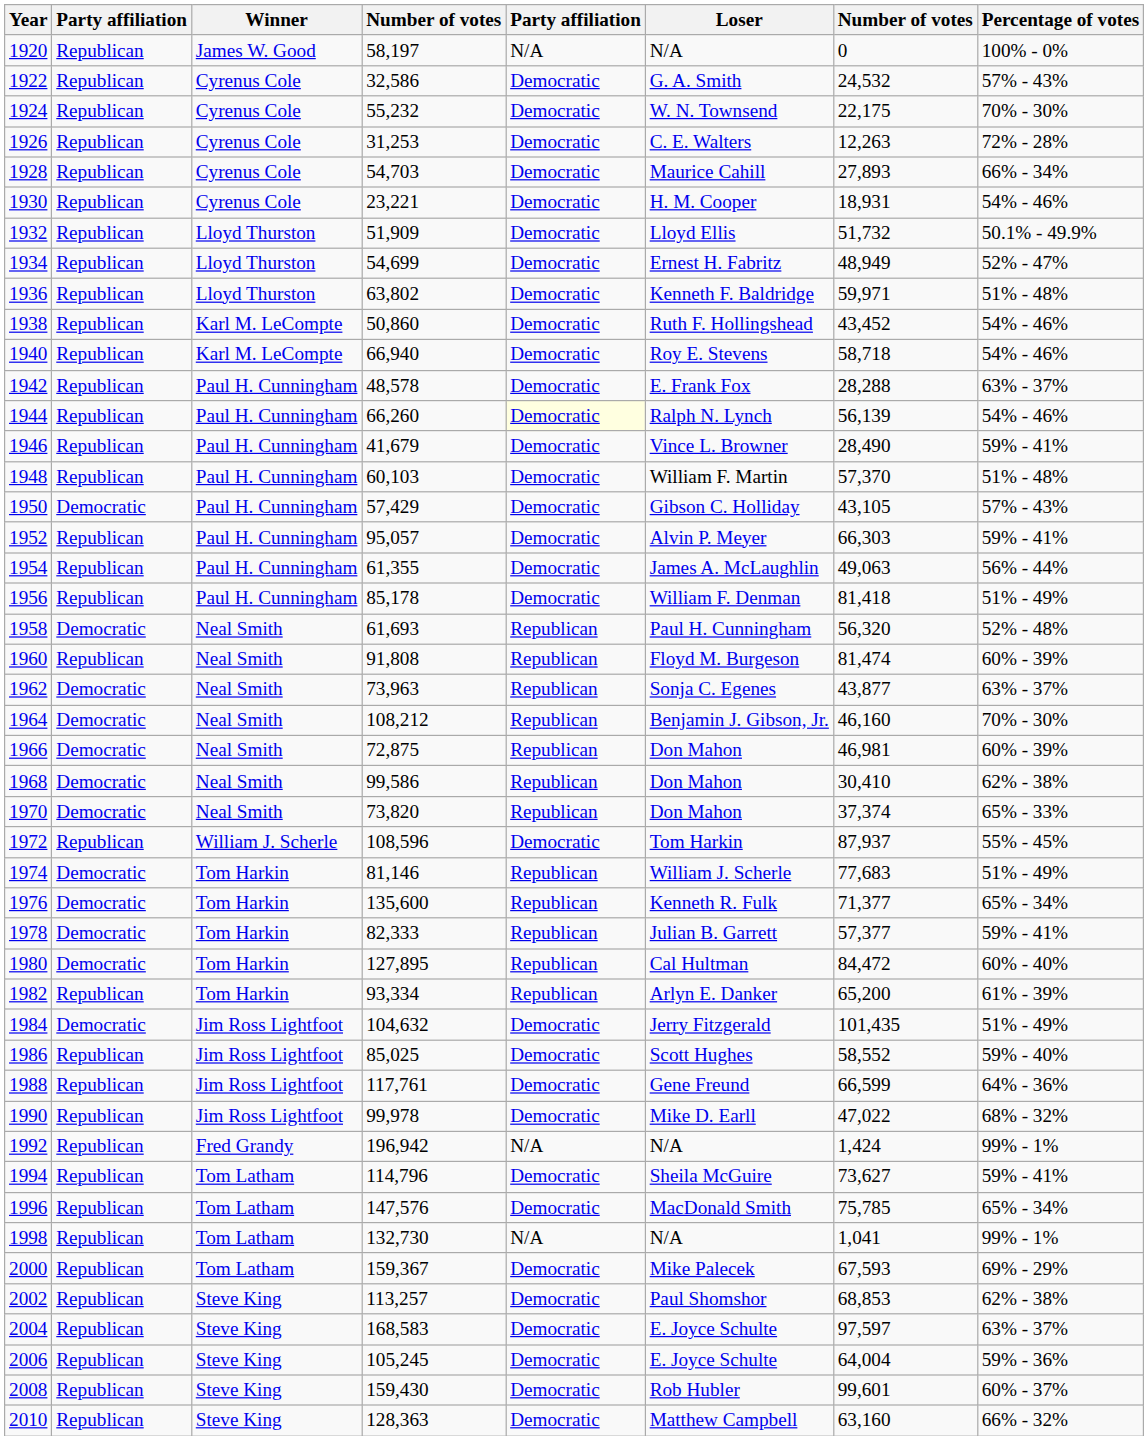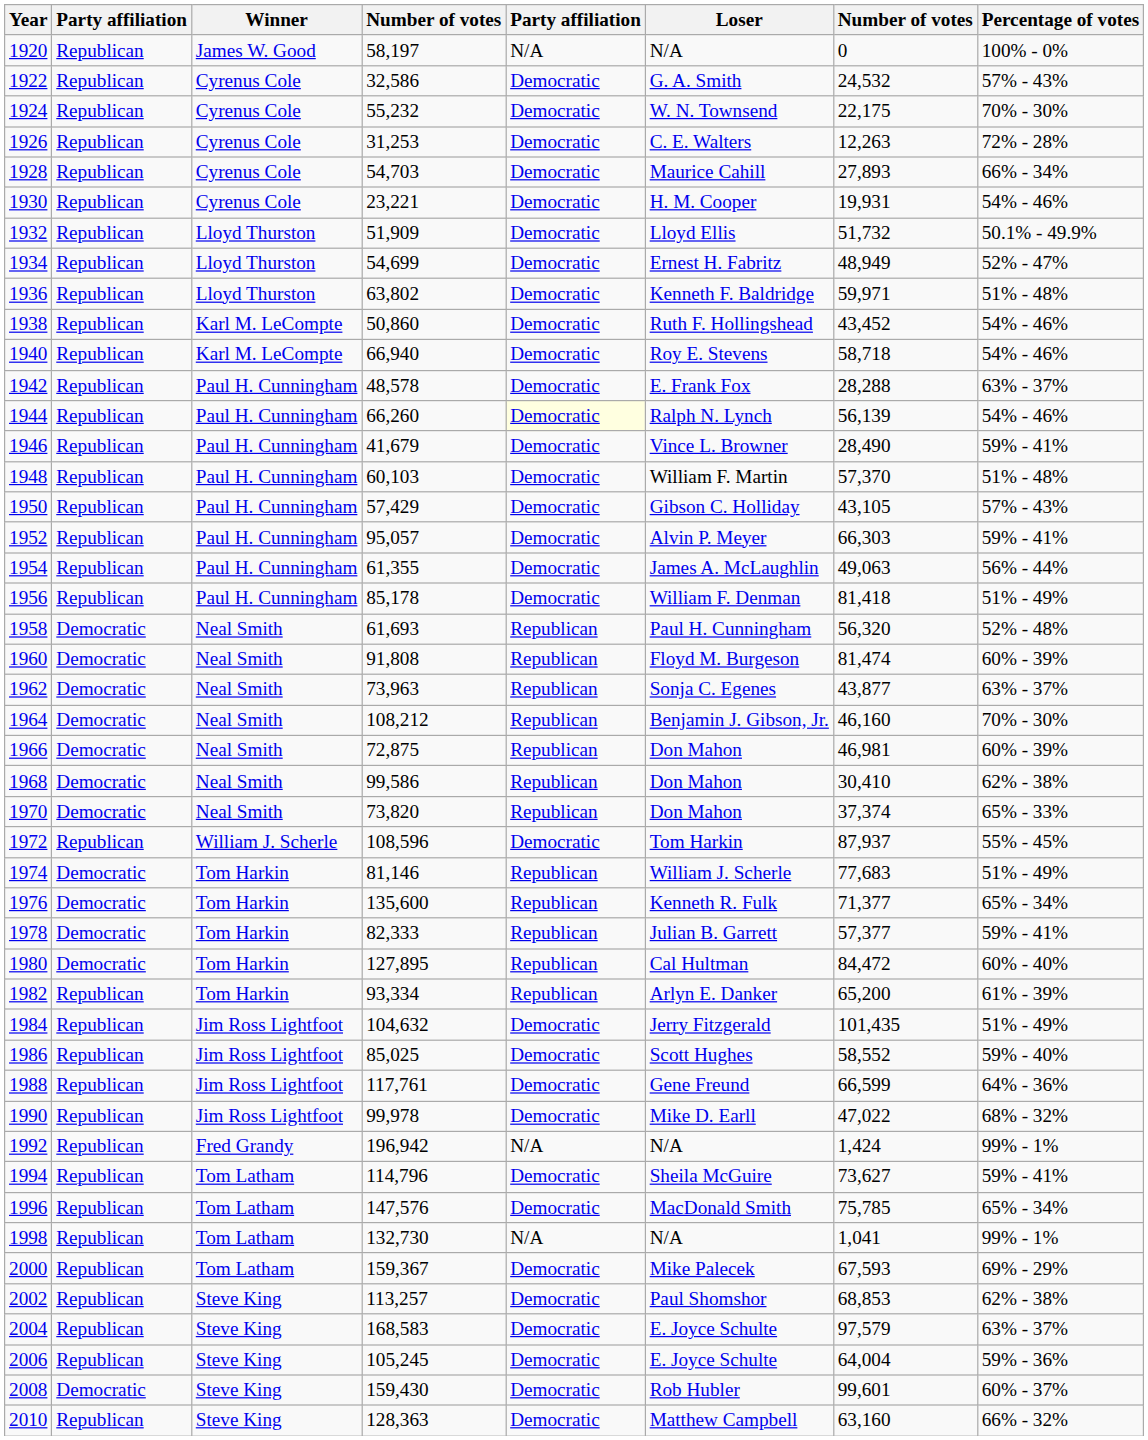1930 | column 7: 18,931 -> 19,931
1950 | column 2: Democratic -> Republican
1960 | column 2: Republican -> Democratic
1984 | column 2: Democratic -> Republican
2004 | column 7: 97,597 -> 97,579
2008 | column 2: Republican -> Democratic
